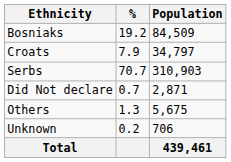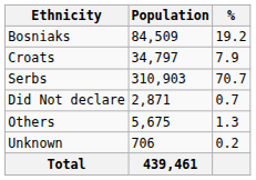columns swapped: Population <-> %
